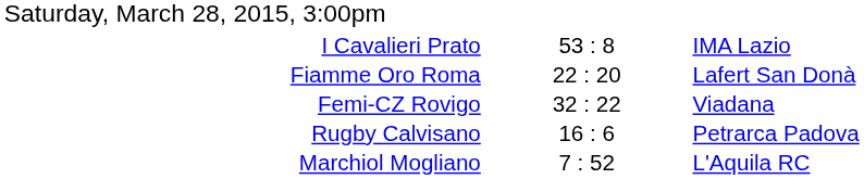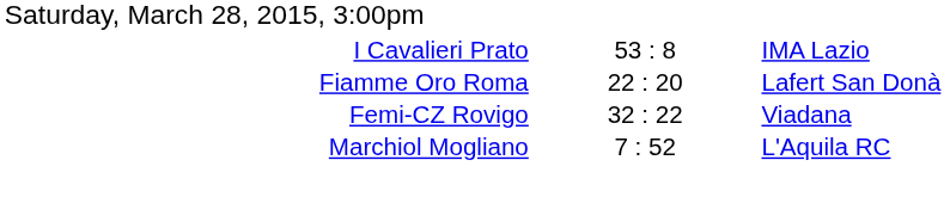- row: Rugby Calvisano | 16 : 6 | Petrarca Padova
